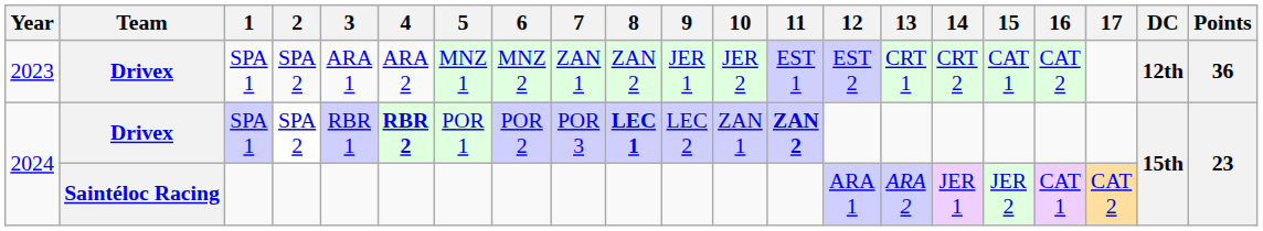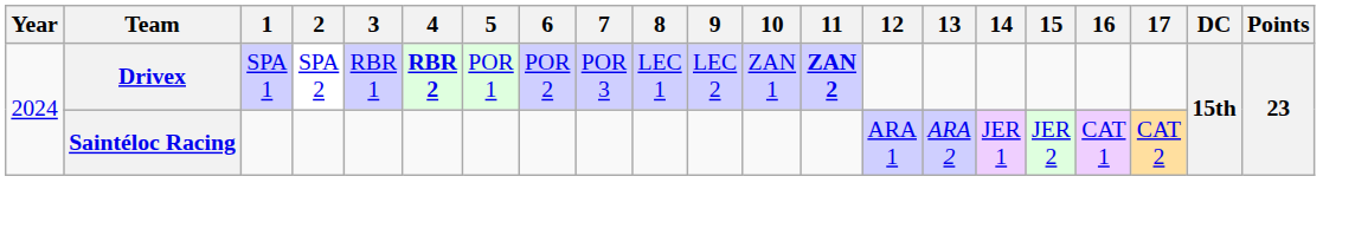- row: 2023 | Drivex | SPA 1 | SPA 2 | ARA 1 | ARA 2 | MNZ 1 | MNZ 2 | ZAN 1 | ZAN 2 | JER 1 | JER 2 | EST 1 | EST 2 | CRT 1 | CRT 2 | CAT 1 | CAT 2 | 12th | 36
2024 / Drivex | 8: bold -> normal
